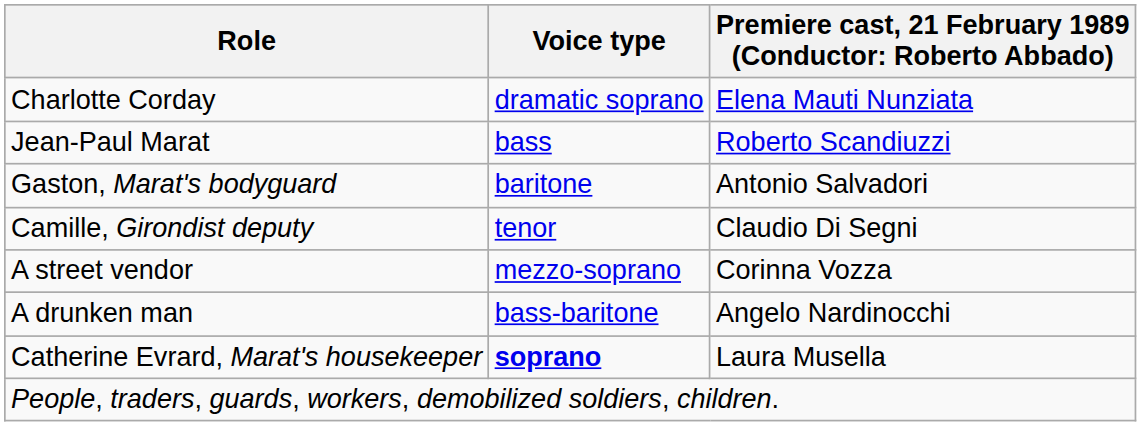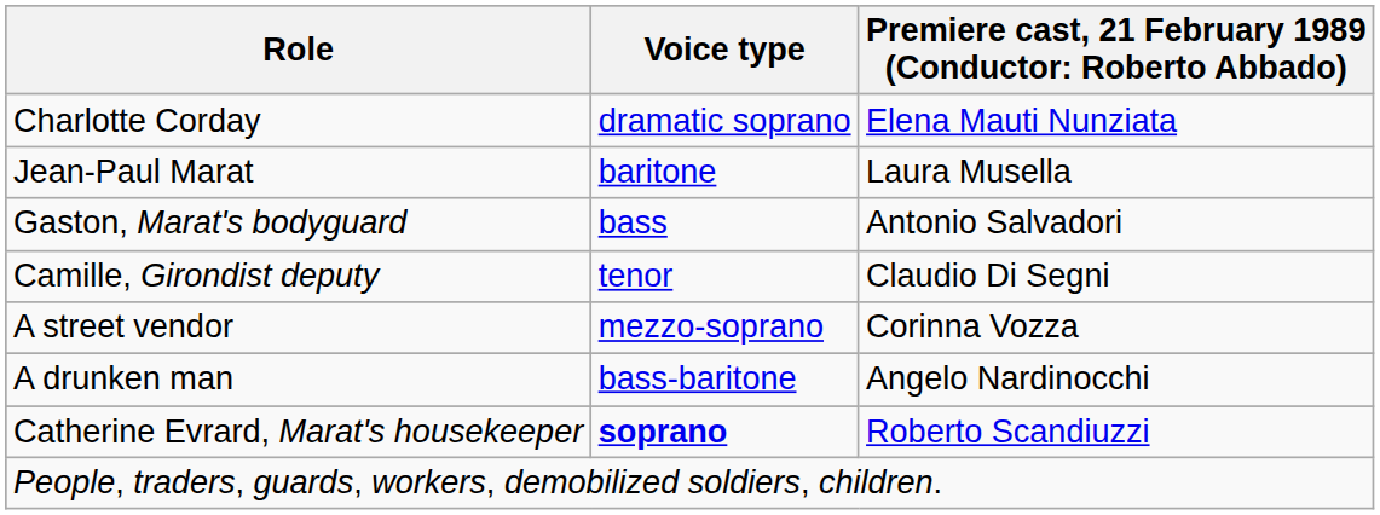Jean-Paul Marat | Voice type: bass -> baritone
Jean-Paul Marat | column 3: Roberto Scandiuzzi -> Laura Musella
Gaston, Marat's bodyguard | Voice type: baritone -> bass
Catherine Evrard, Marat's housekeeper | column 3: Laura Musella -> Roberto Scandiuzzi
